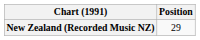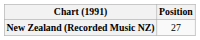New Zealand (Recorded Music NZ) | Position: 29 -> 27
